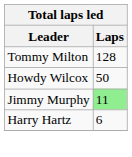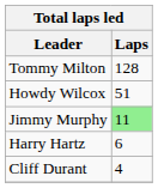Howdy Wilcox | Laps: 50 -> 51
+ row: Cliff Durant | 4
